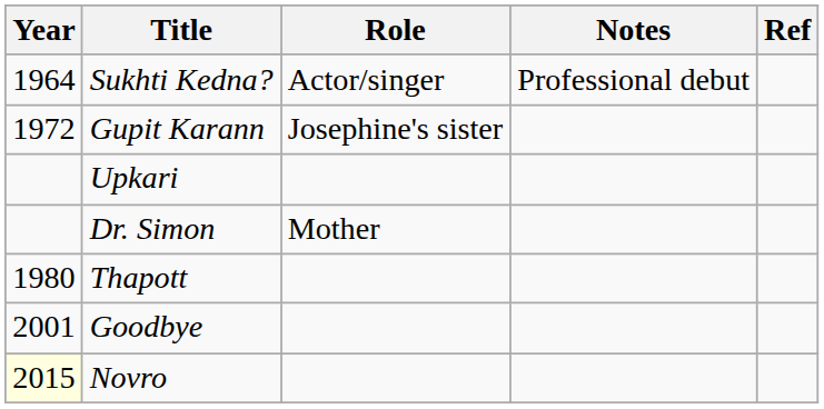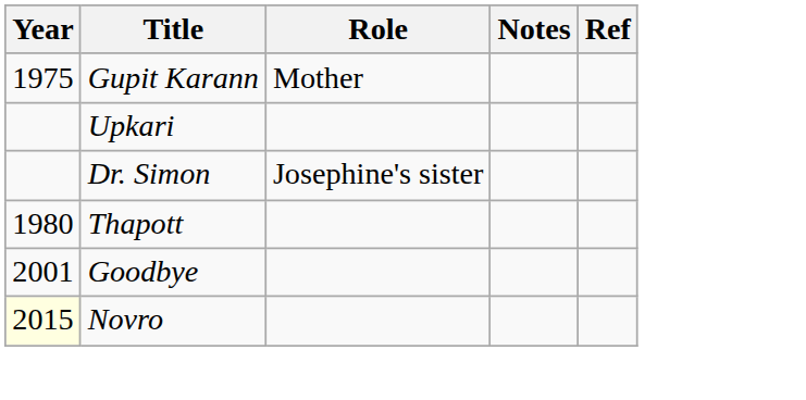- row: 1964 | Sukhti Kedna? | Actor/singer | Professional debut
Gupit Karann | Year: 1972 -> 1975
Gupit Karann | Role: Josephine's sister -> Mother
Dr. Simon | Role: Mother -> Josephine's sister
